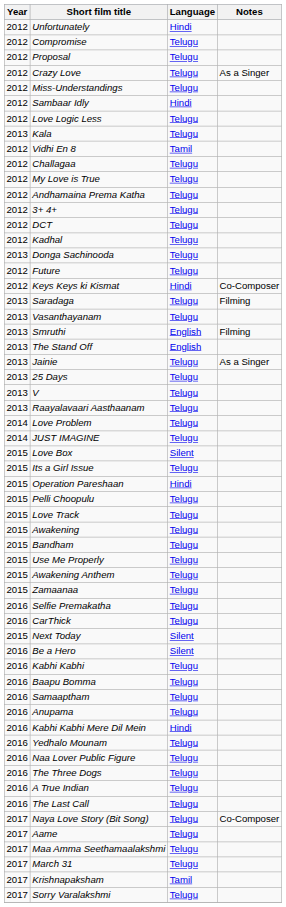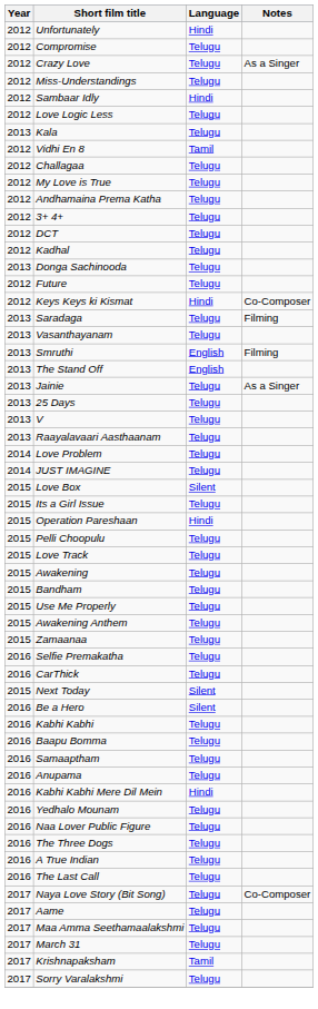- row: 2012 | Proposal | Telugu
